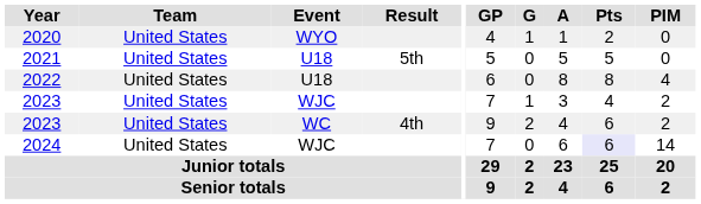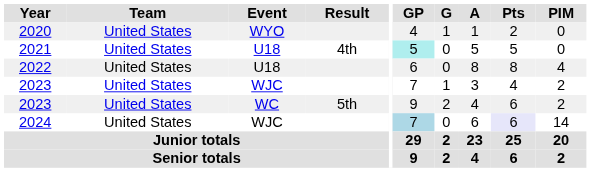2021 | Result: 5th -> 4th
2021 | GP: no background -> paleturquoise background
2023 / WC | Result: 4th -> 5th
2024 | GP: no background -> lightblue background
